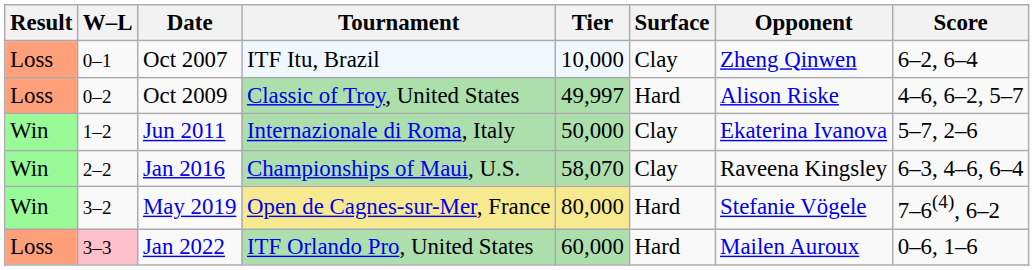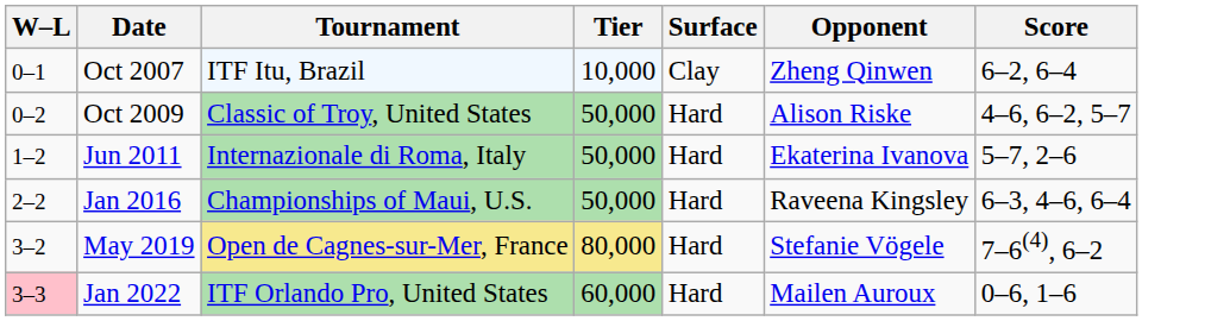- column: Result | Loss | Loss | Win | Win | Win | Loss
Oct 2009 | Tier: 49,997 -> 50,000
Jun 2011 | Surface: Clay -> Hard
Jan 2016 | Tier: 58,070 -> 50,000
Jan 2016 | Surface: Clay -> Hard
